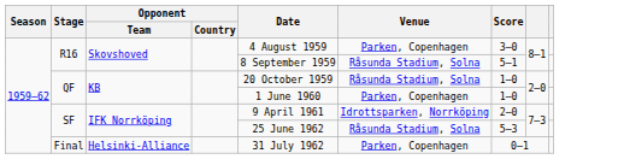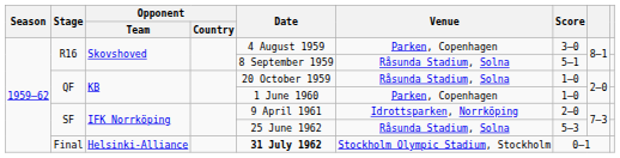Final | Date: normal -> bold
Final | Venue: Parken, Copenhagen -> Stockholm Olympic Stadium, Stockholm
